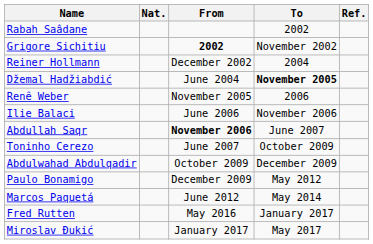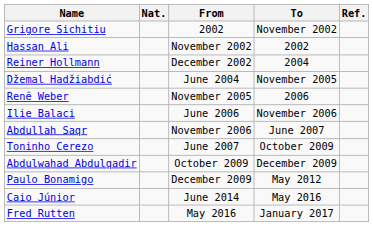- row: Rabah Saâdane | 2002
Grigore Sichitiu | From: bold -> normal
+ row: Hassan Ali | November 2002 | 2002
Džemal Hadžiabdić | To: bold -> normal
Abdullah Saqr | From: bold -> normal
- row: Marcos Paquetá | June 2012 | May 2014
+ row: Caio Júnior | June 2014 | May 2016
- row: Miroslav Đukić | January 2017 | May 2017
